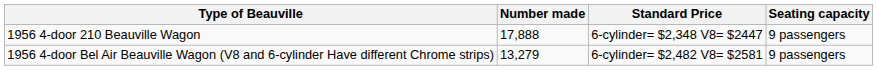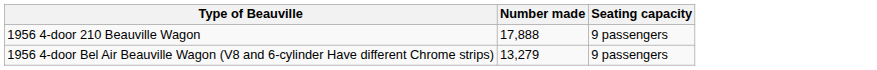- column: Standard Price | 6-cylinder= $2,348 V8= $2447 | 6-cylinder= $2,482 V8= $2581
